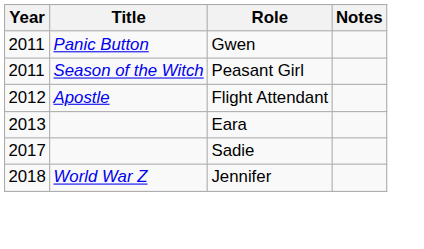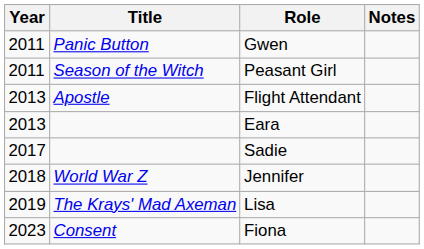Flight Attendant | Year: 2012 -> 2013
+ row: 2019 | The Krays' Mad Axeman | Lisa
+ row: 2023 | Consent | Fiona
